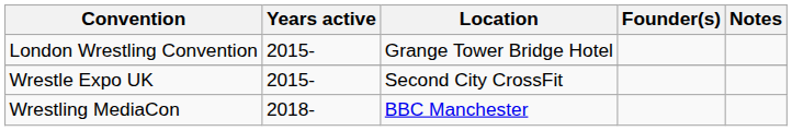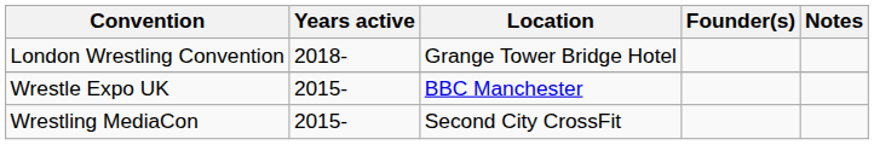London Wrestling Convention | Years active: 2015- -> 2018-
Wrestle Expo UK | Location: Second City CrossFit -> BBC Manchester
Wrestling MediaCon | Years active: 2018- -> 2015-
Wrestling MediaCon | Location: BBC Manchester -> Second City CrossFit
